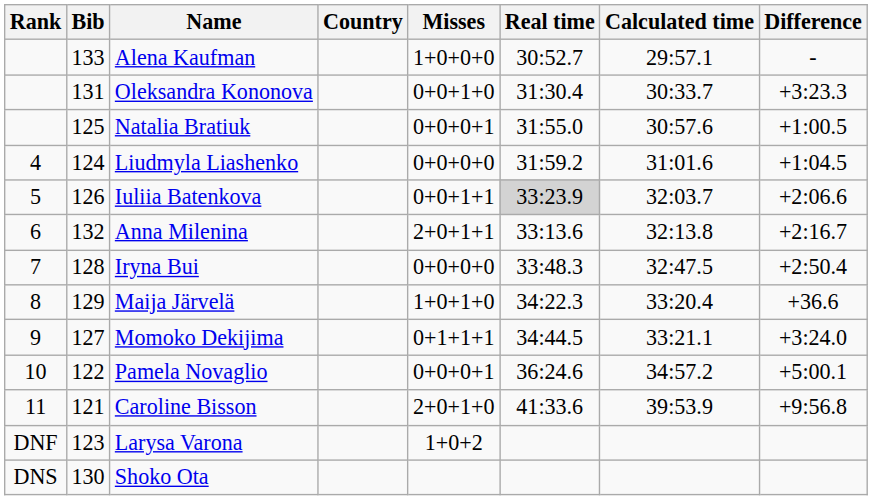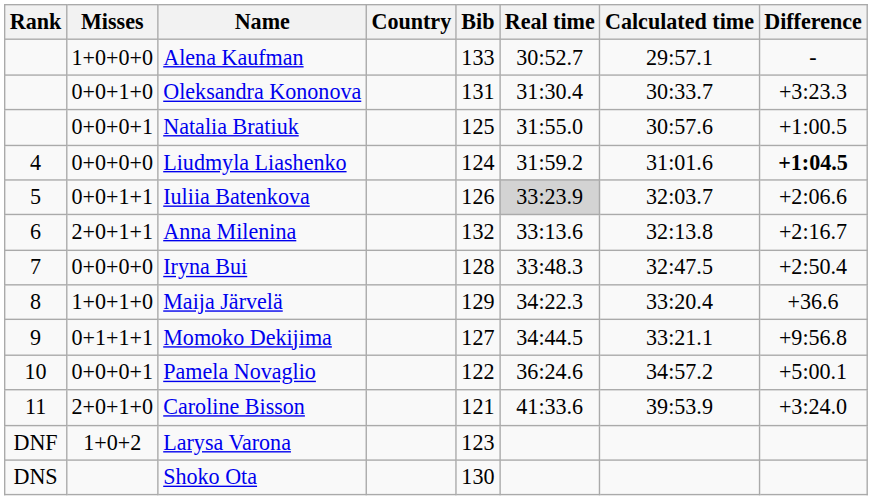columns swapped: Bib <-> Misses
Liudmyla Liashenko | Difference: normal -> bold
Momoko Dekijima | Difference: +3:24.0 -> +9:56.8
Caroline Bisson | Difference: +9:56.8 -> +3:24.0
